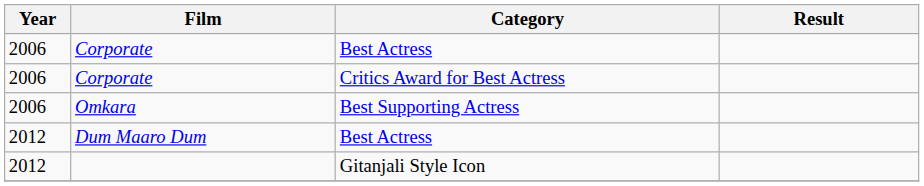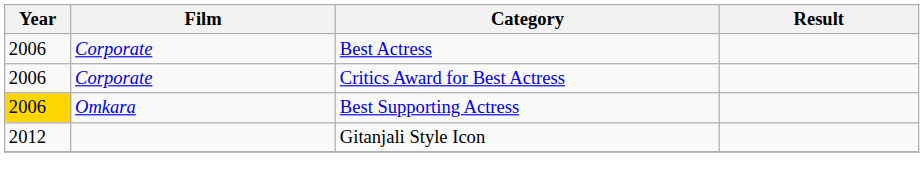Omkara | Year: no background -> gold background
- row: 2012 | Dum Maaro Dum | Best Actress
